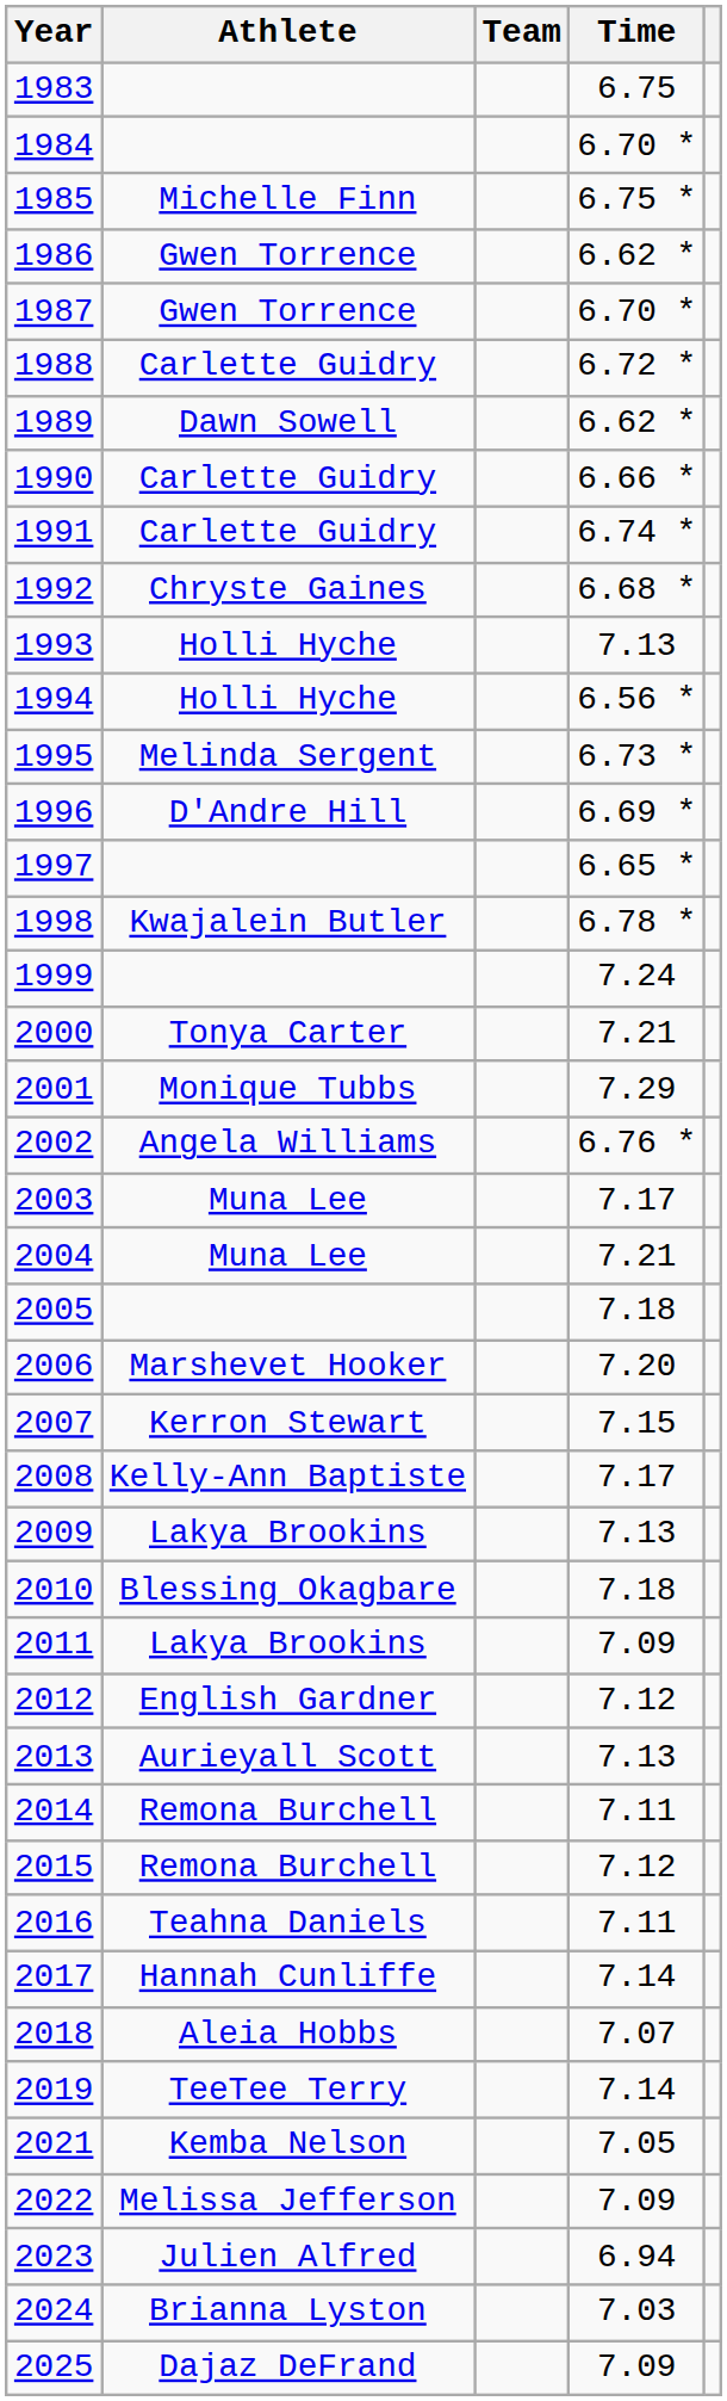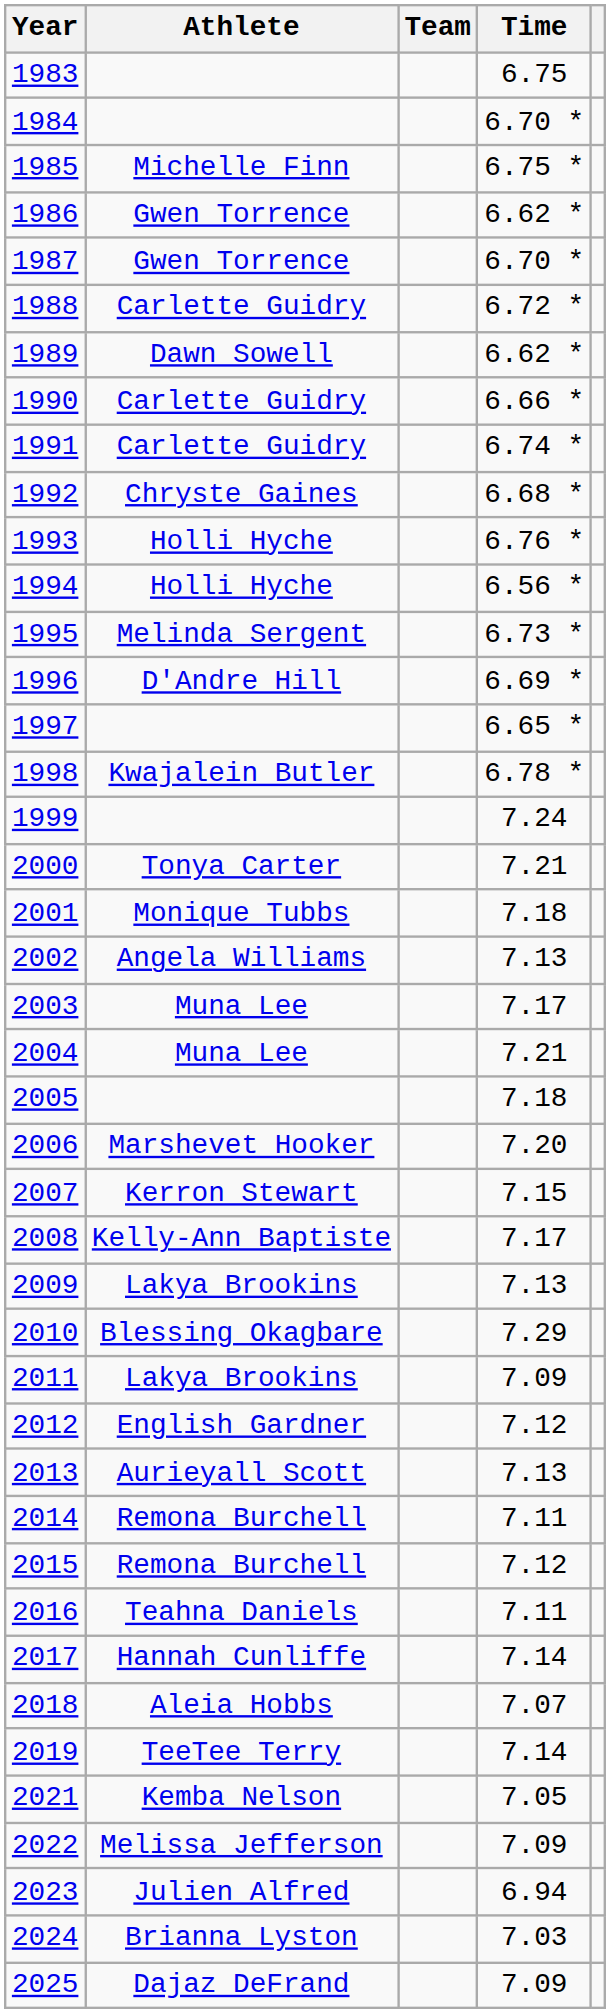1993 | Time: 7.13 -> 6.76 *
2001 | Time: 7.29 -> 7.18
2002 | Time: 6.76 * -> 7.13
2010 | Time: 7.18 -> 7.29
